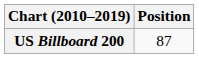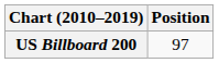US Billboard 200 | Position: 87 -> 97
